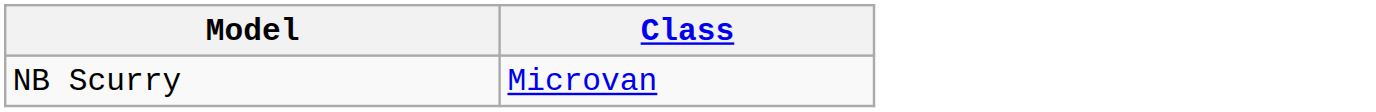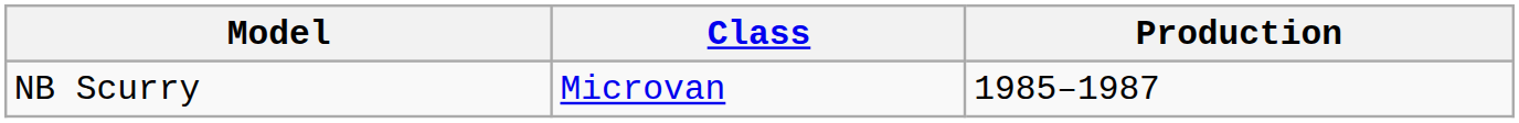+ column: Production | 1985–1987
